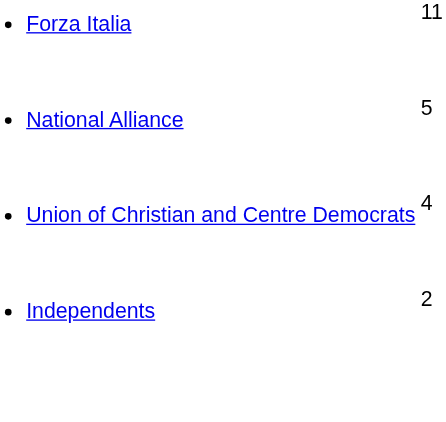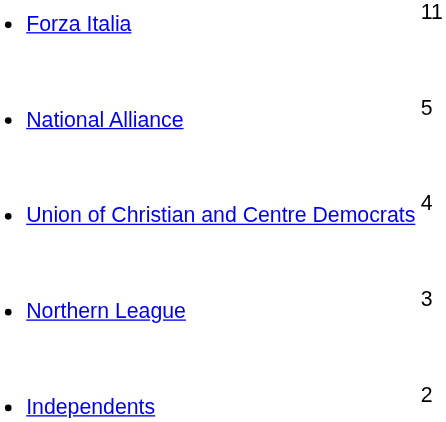+ row: Northern League | 3
